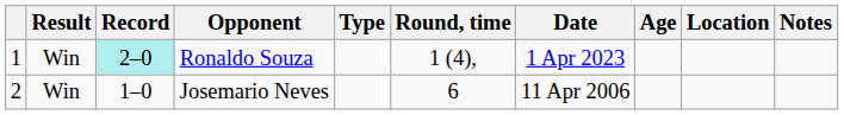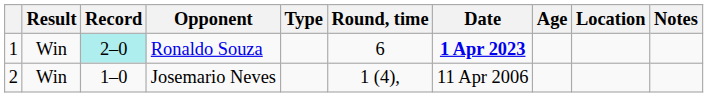Ronaldo Souza | Round, time: 1 (4), -> 6
Ronaldo Souza | Date: normal -> bold
Josemario Neves | Round, time: 6 -> 1 (4),
